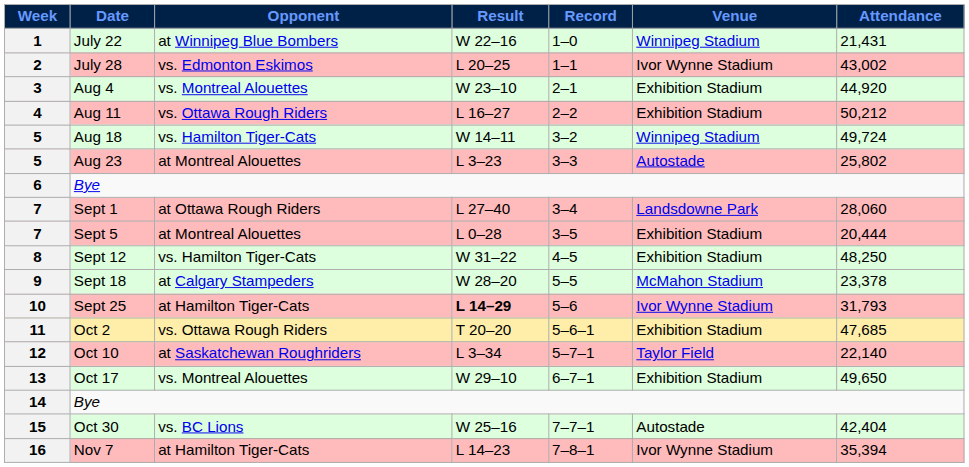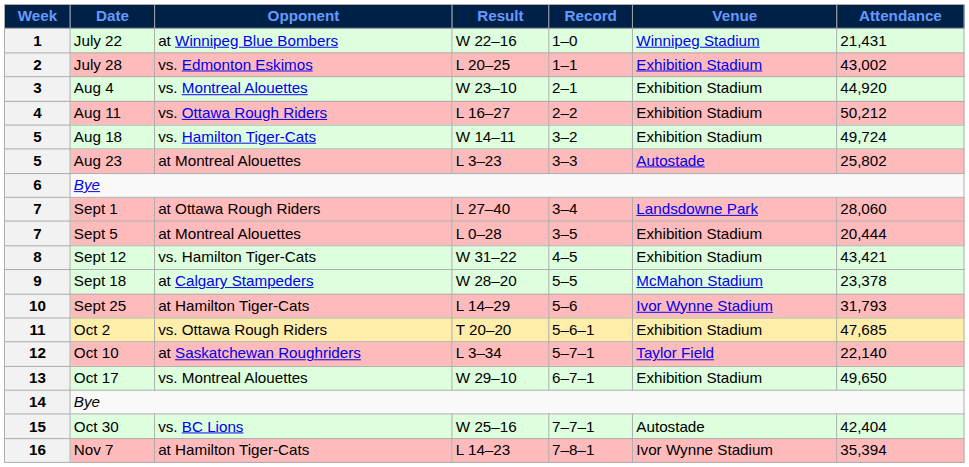July 28 | Venue: Ivor Wynne Stadium -> Exhibition Stadium
Aug 18 | Venue: Winnipeg Stadium -> Exhibition Stadium
Sept 12 | Attendance: 48,250 -> 43,421
Sept 25 | Result: bold -> normal
